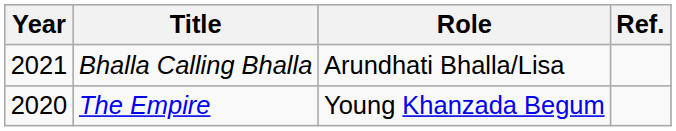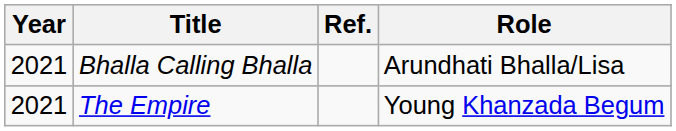columns swapped: Role <-> Ref.
The Empire | Year: 2020 -> 2021
